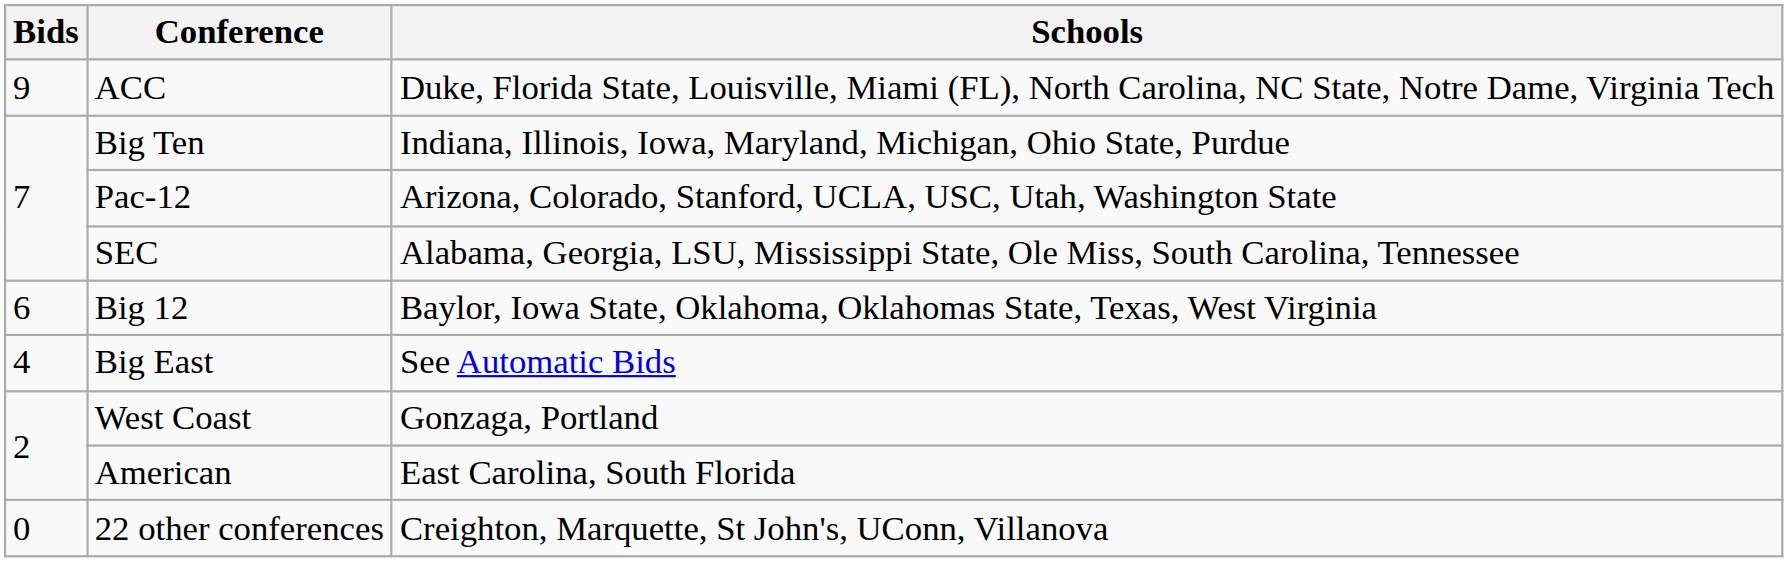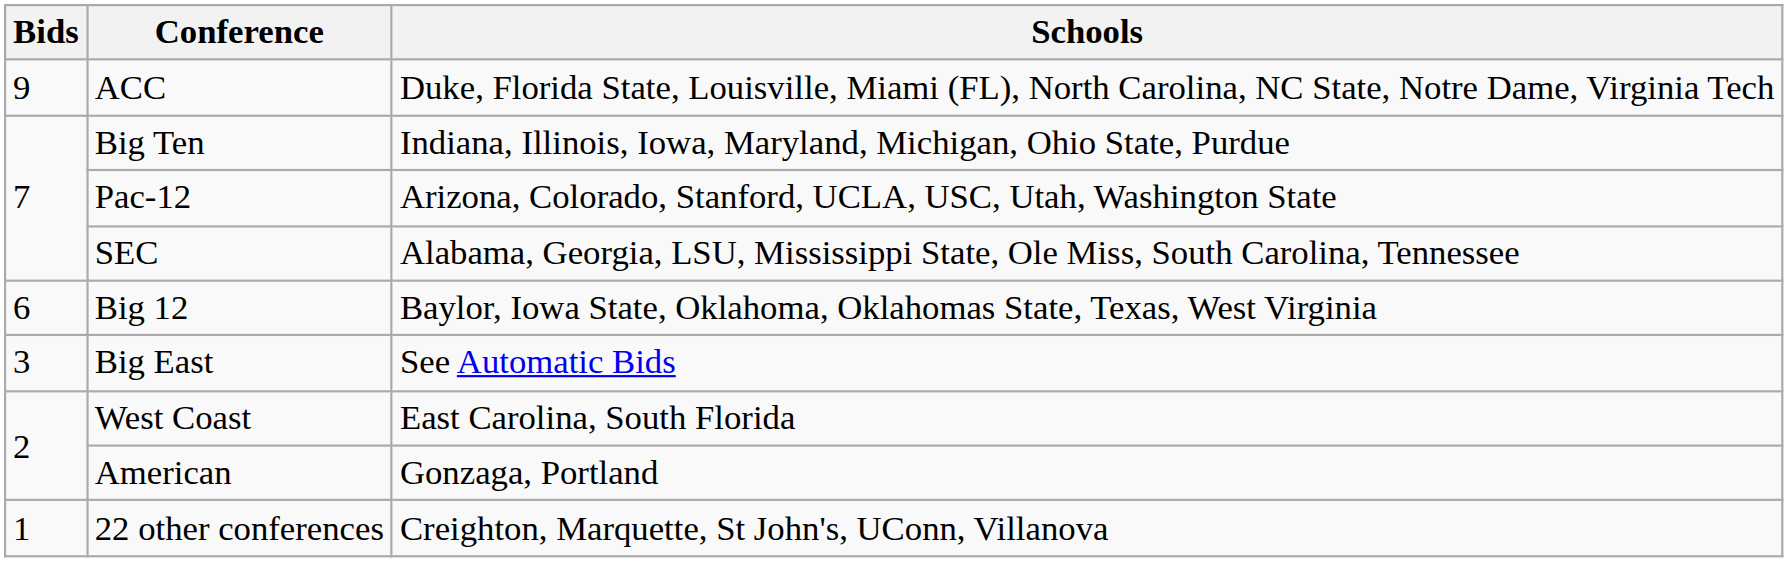Big East | Bids: 4 -> 3
West Coast | Schools: Gonzaga, Portland -> East Carolina, South Florida
American | Schools: East Carolina, South Florida -> Gonzaga, Portland
22 other conferences | Bids: 0 -> 1
